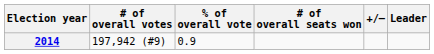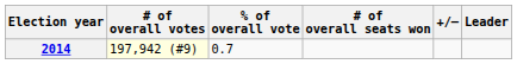2014 | # of overall votes: no background -> lightyellow background
2014 | % of overall vote: 0.9 -> 0.7
